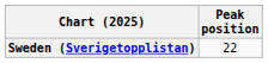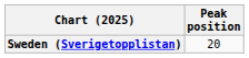Sweden (Sverigetopplistan) | Peak position: 22 -> 20
